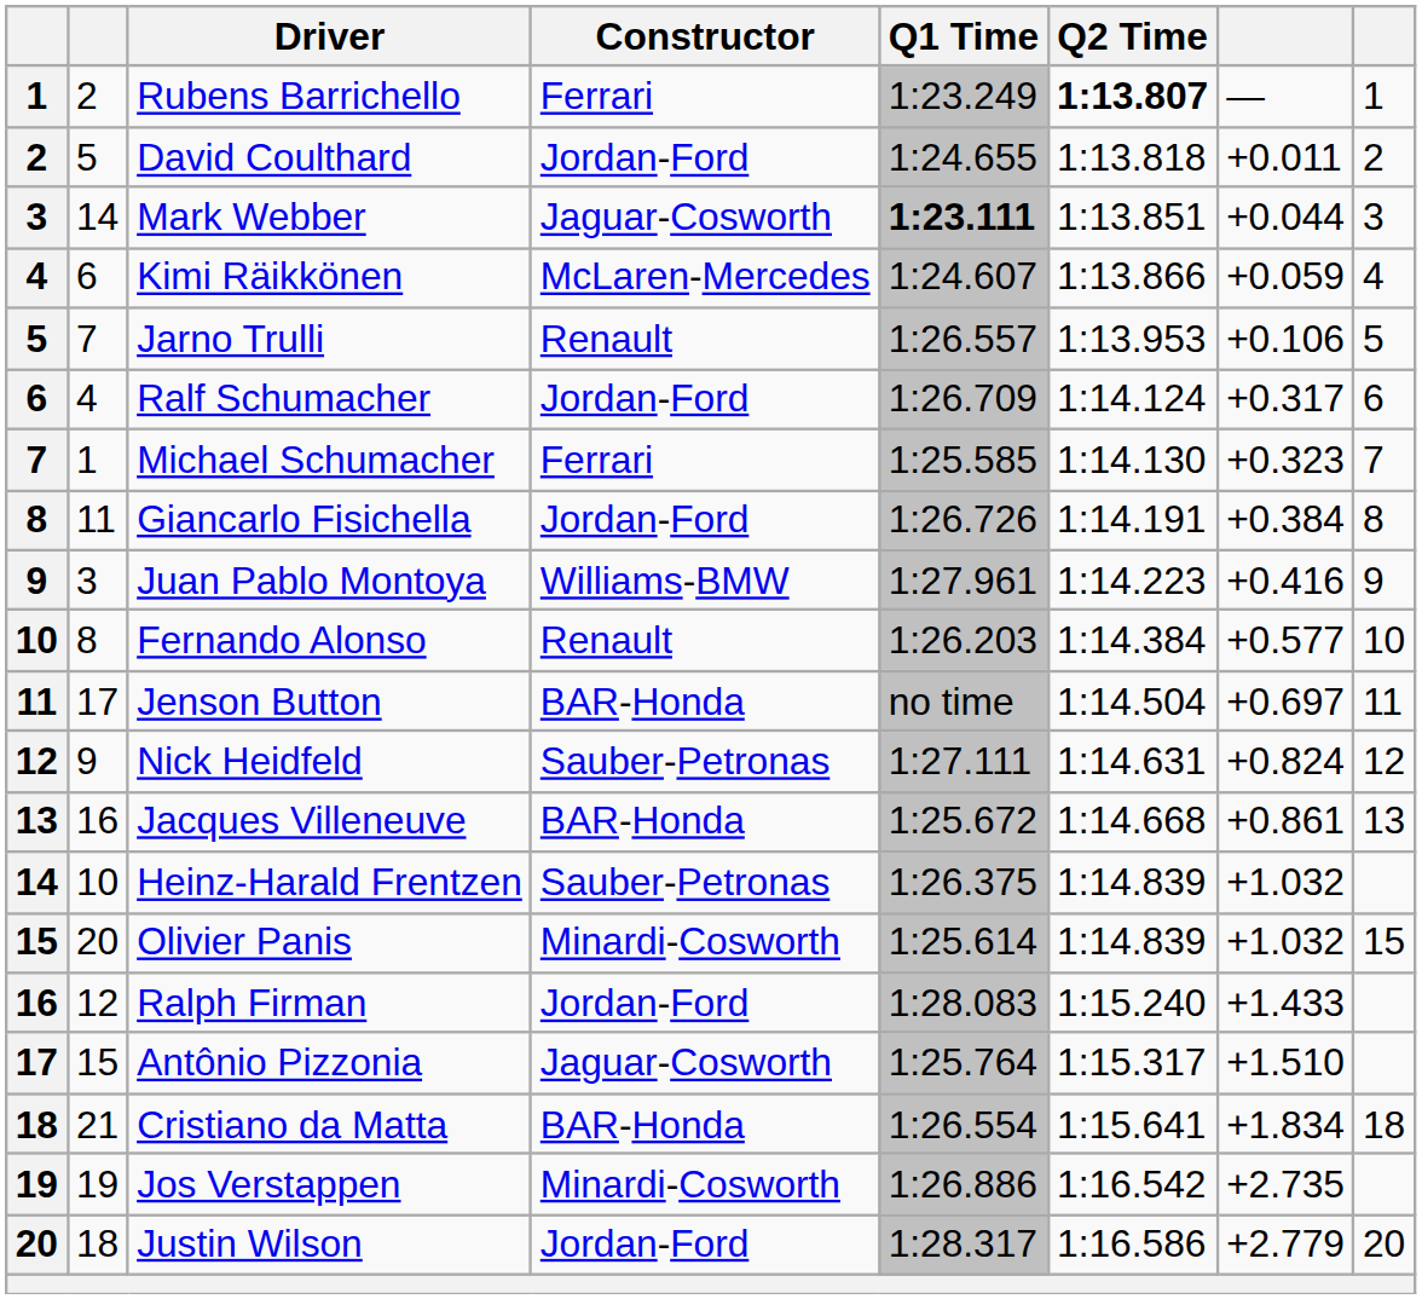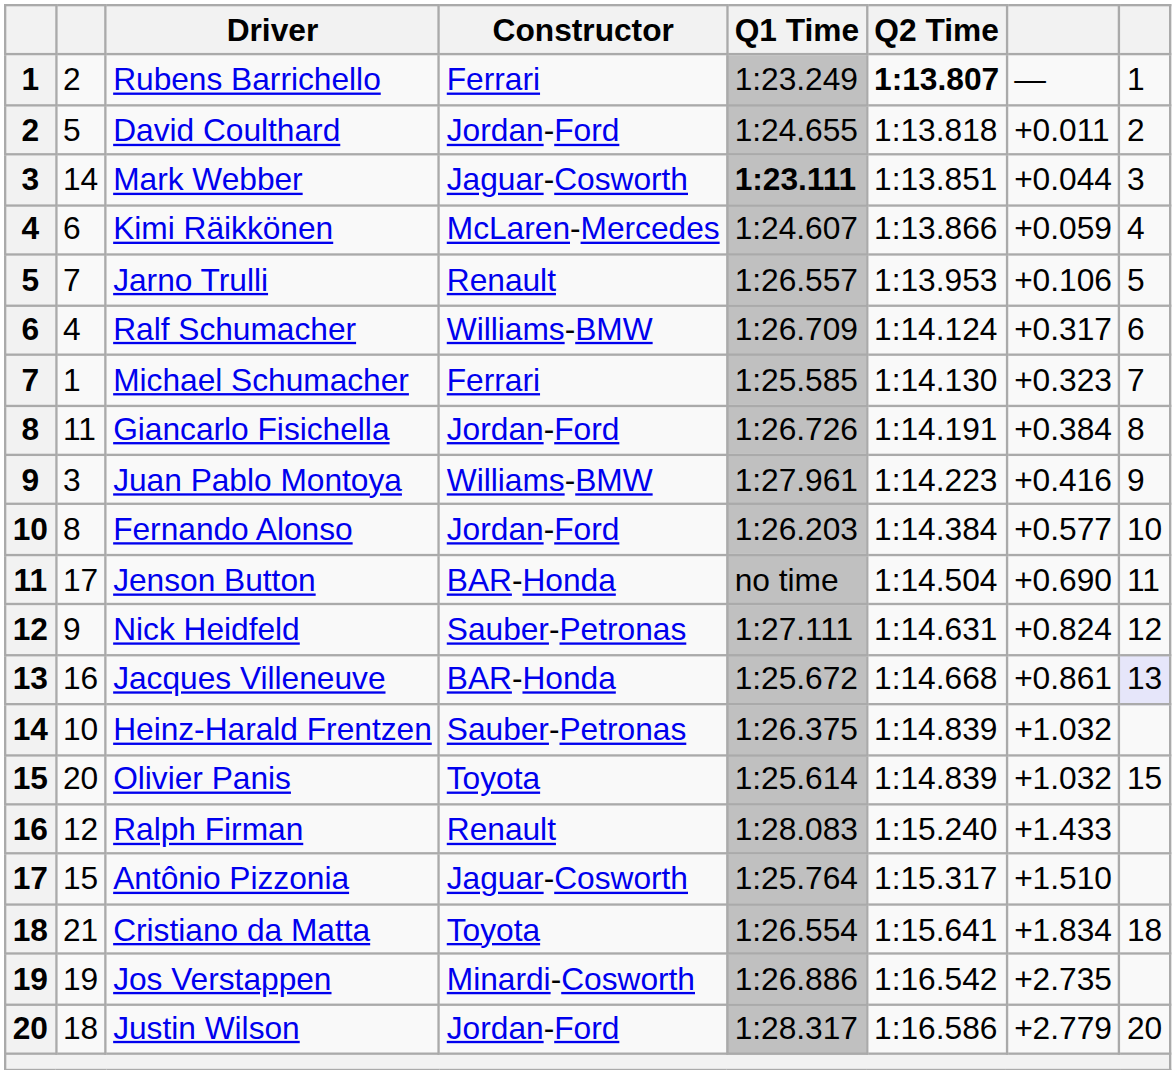Ralf Schumacher | Constructor: Jordan-Ford -> Williams-BMW
Fernando Alonso | Constructor: Renault -> Jordan-Ford
Jenson Button | column 7: +0.697 -> +0.690
Jacques Villeneuve | column 8: no background -> lavender background
Olivier Panis | Constructor: Minardi-Cosworth -> Toyota
Ralph Firman | Constructor: Jordan-Ford -> Renault
Cristiano da Matta | Constructor: BAR-Honda -> Toyota
